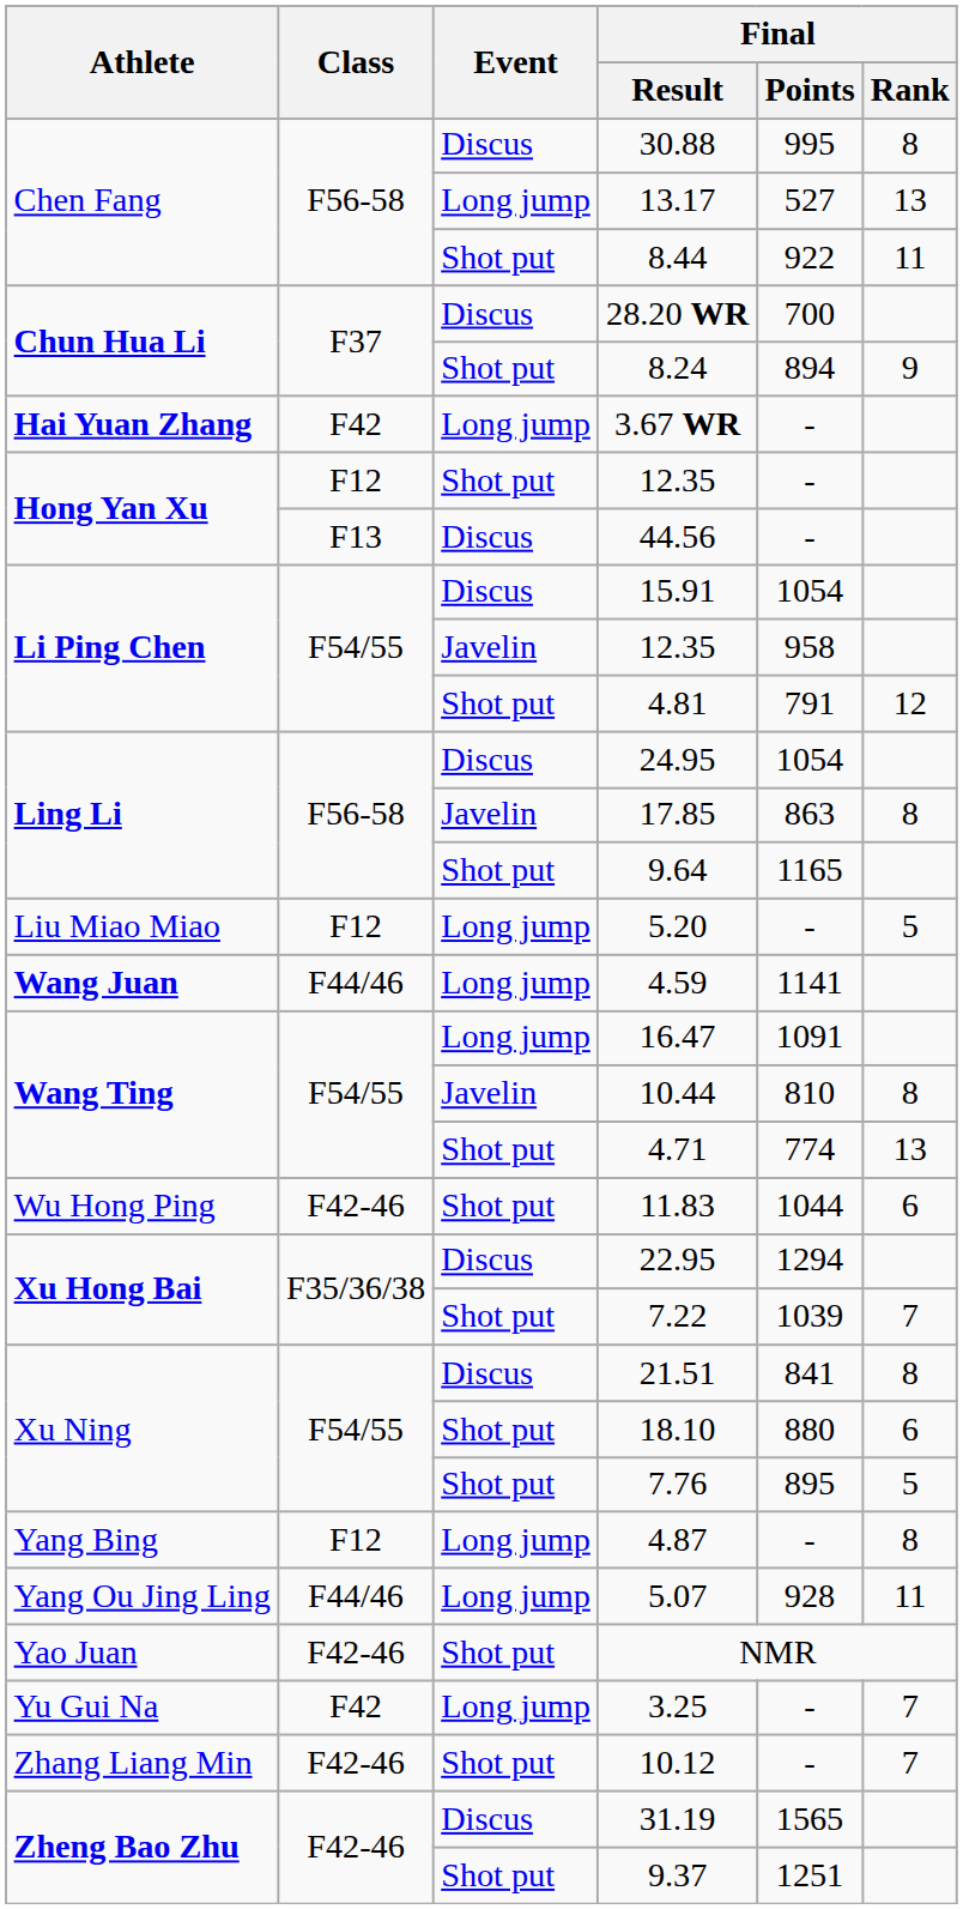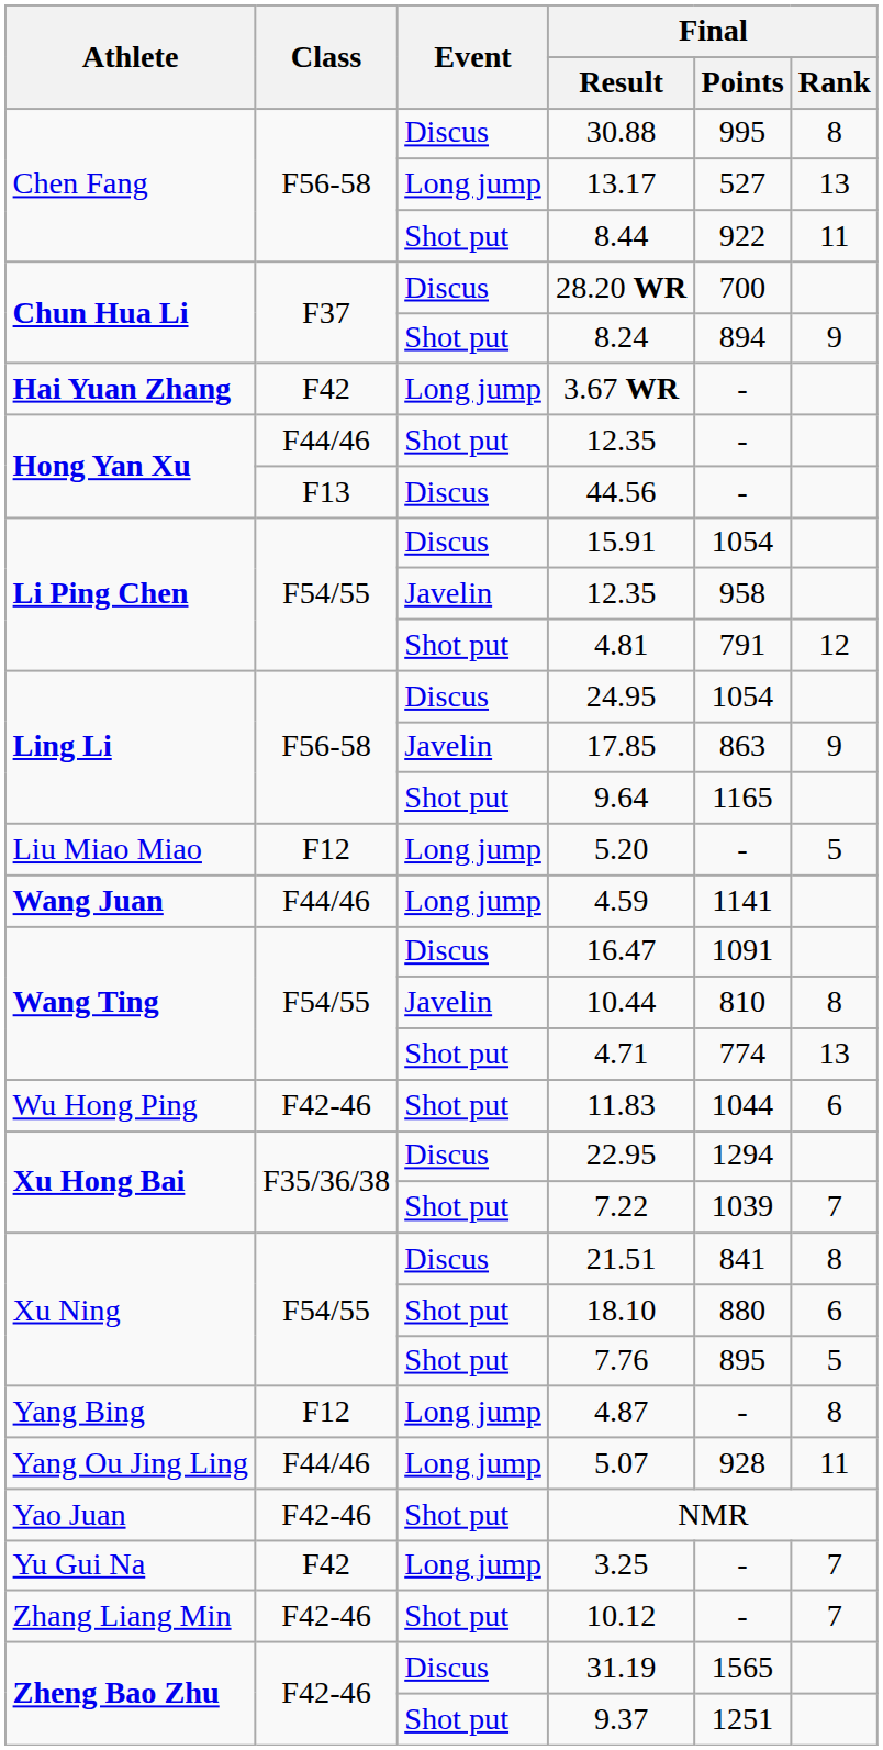Hong Yan Xu / 12.35 | Class: F12 -> F44/46
17.85 | Final / Rank: 8 -> 9
16.47 | Event: Long jump -> Discus
